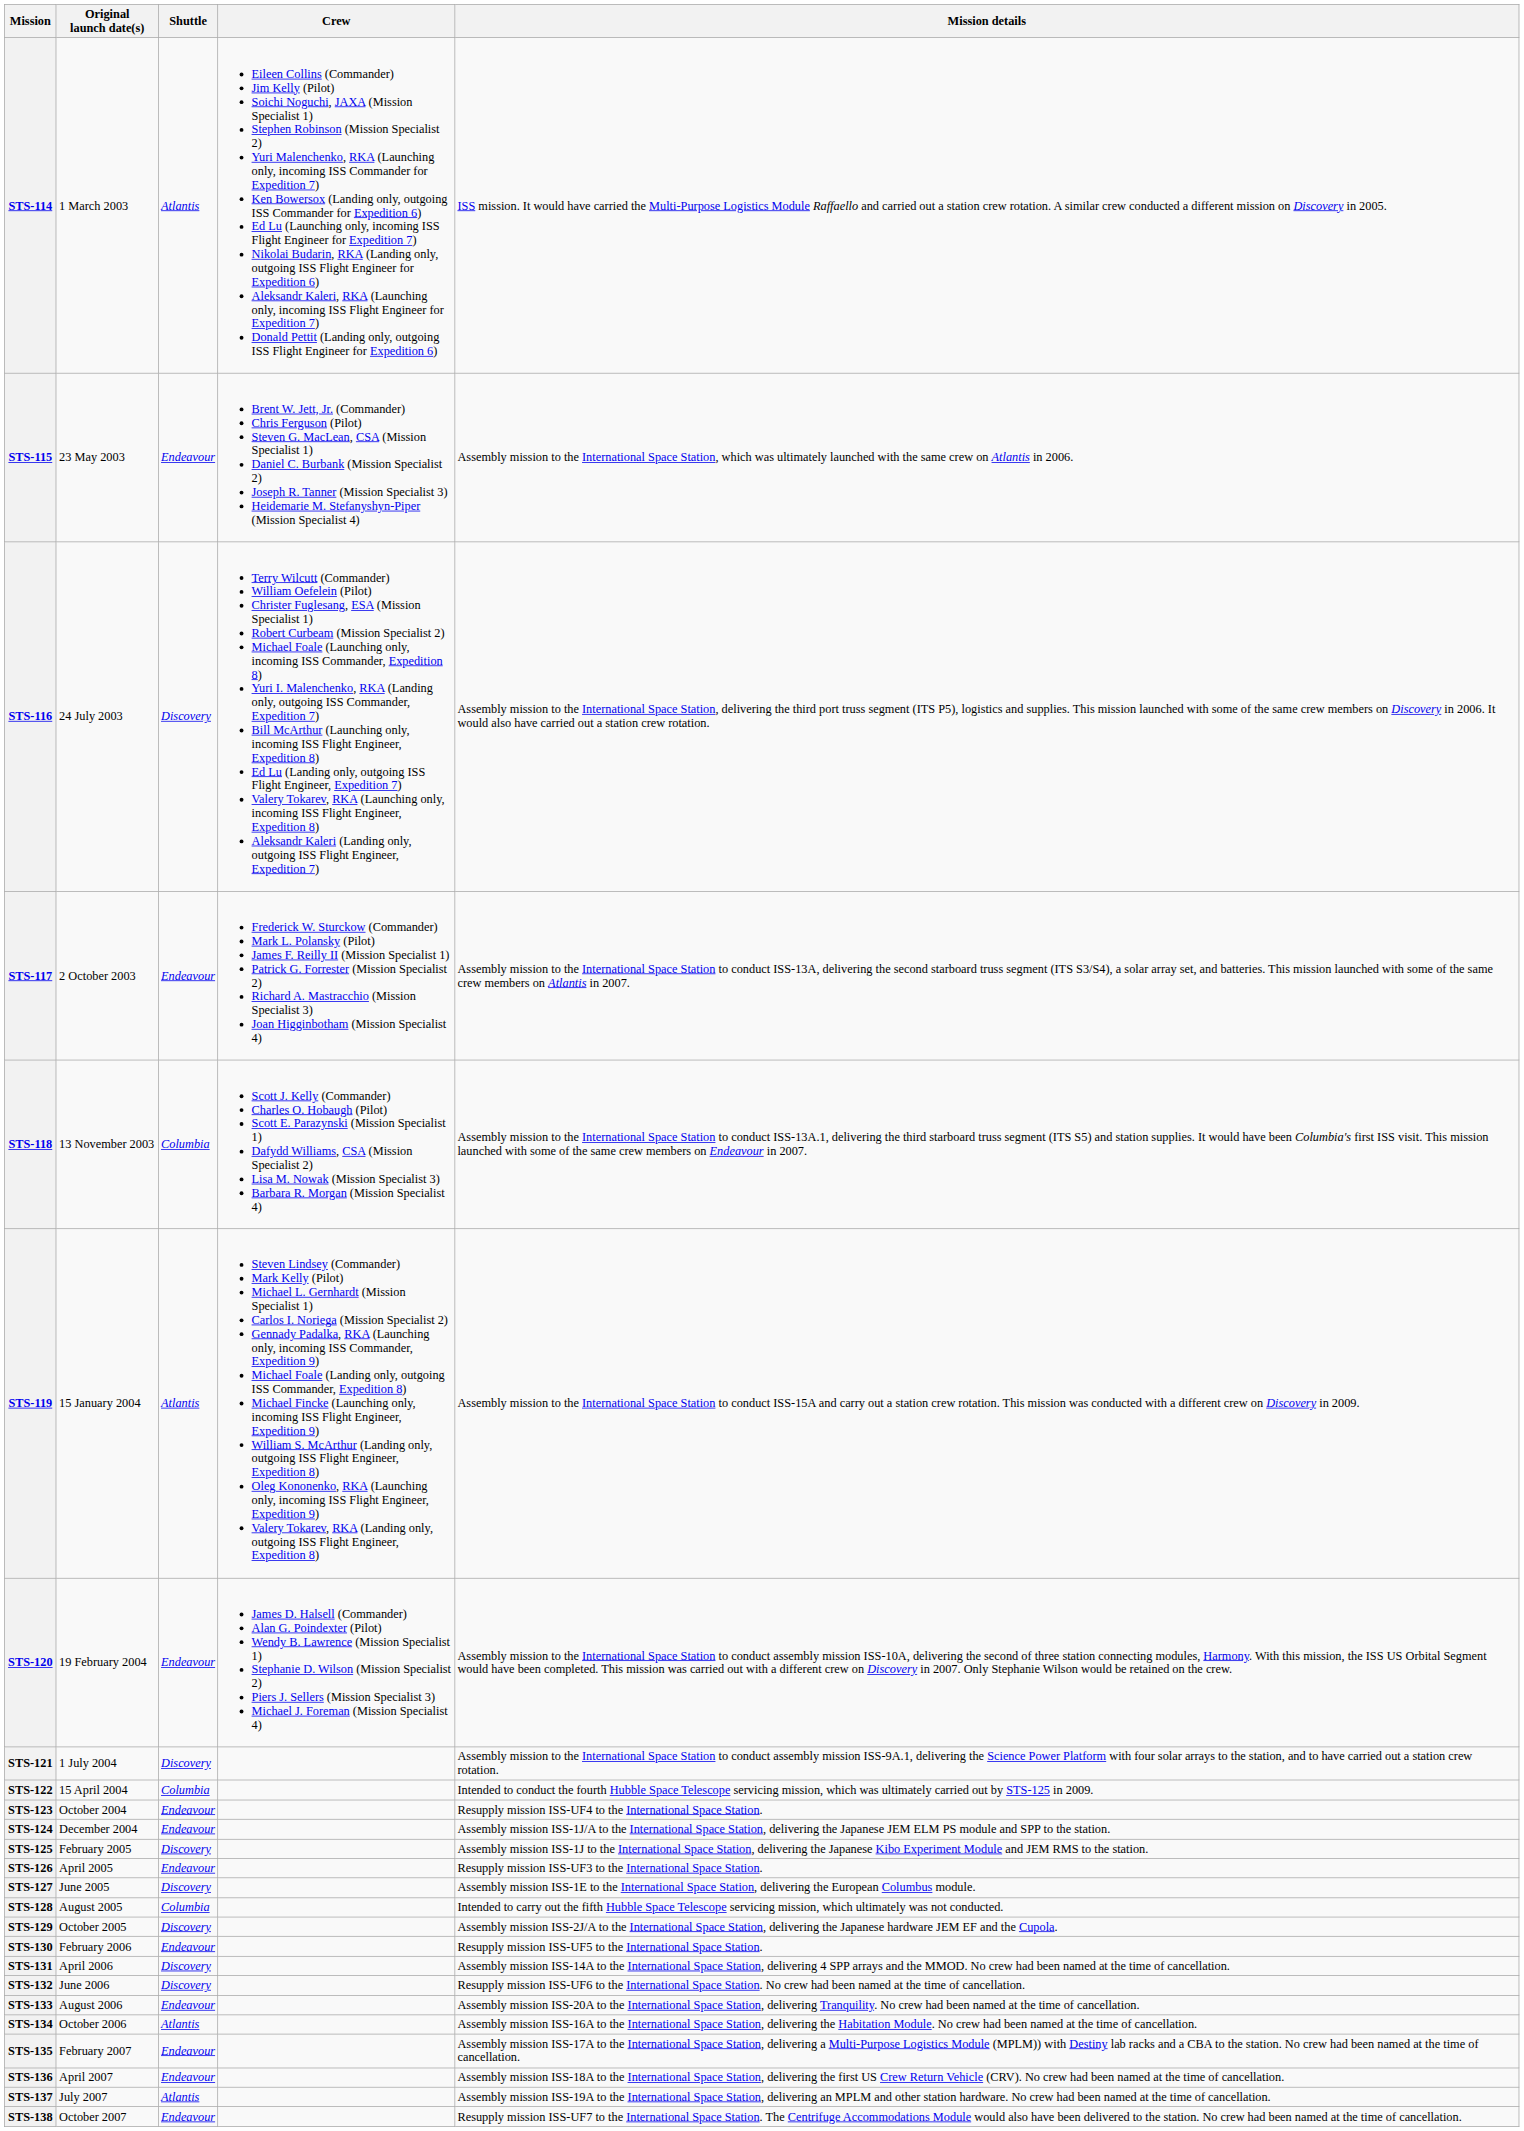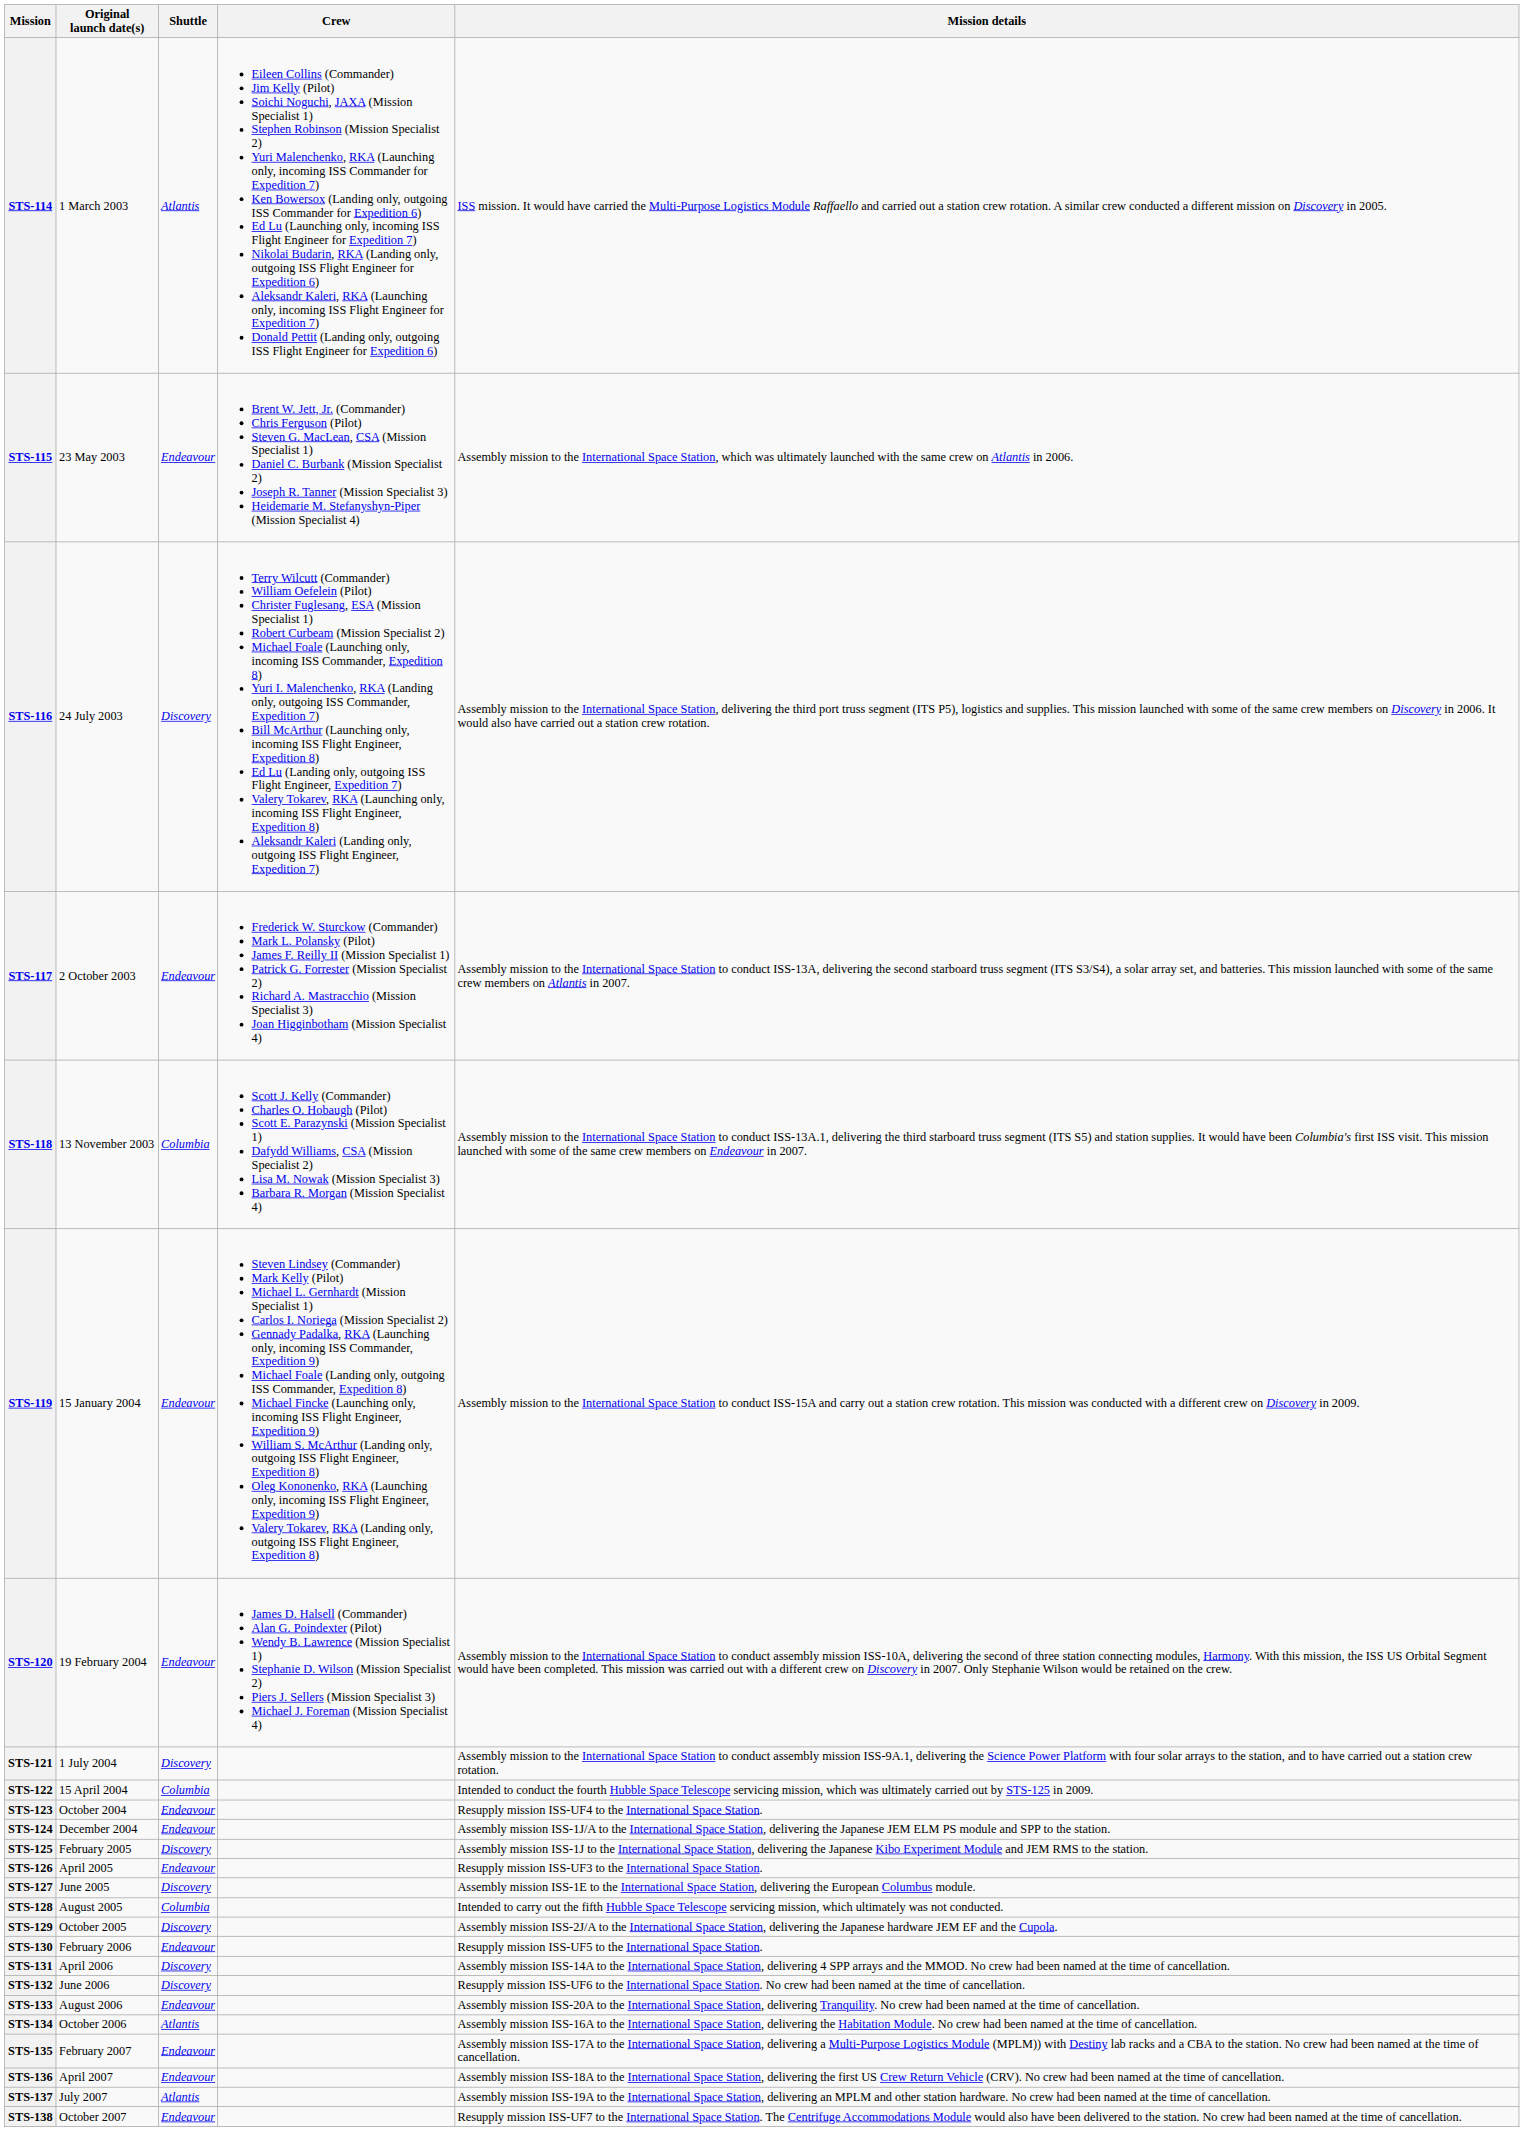STS-119 | Shuttle: Atlantis -> Endeavour
